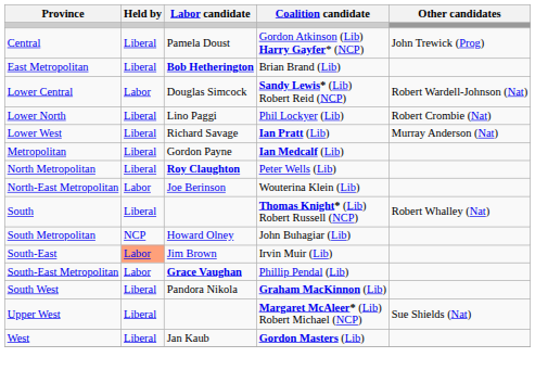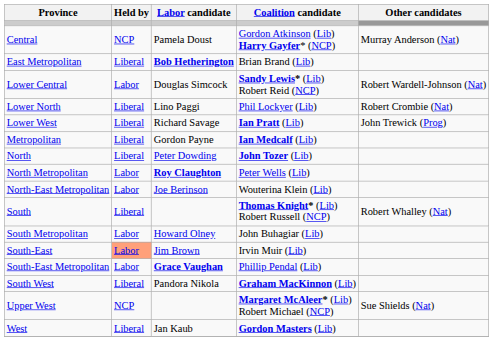Central | Held by: Liberal -> NCP
Central | Other candidates: John Trewick (Prog) -> Murray Anderson (Nat)
Lower West | Other candidates: Murray Anderson (Nat) -> John Trewick (Prog)
+ row: North | Liberal | Peter Dowding | John Tozer (Lib)
North Metropolitan | Held by: Liberal -> Labor
South Metropolitan | Held by: NCP -> Labor
Upper West | Held by: Liberal -> NCP
